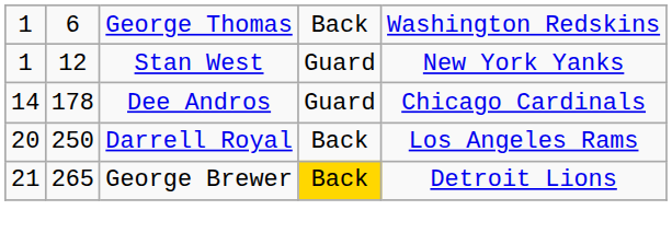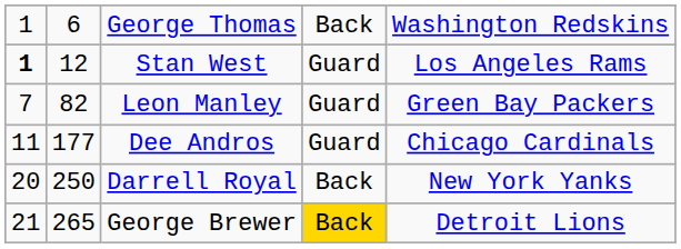Stan West | column 1: normal -> bold
Stan West | column 5: New York Yanks -> Los Angeles Rams
+ row: 7 | 82 | Leon Manley | Guard | Green Bay Packers
Dee Andros | column 1: 14 -> 11
Dee Andros | column 2: 178 -> 177
Darrell Royal | column 5: Los Angeles Rams -> New York Yanks
